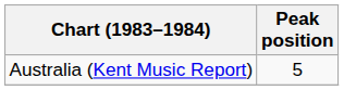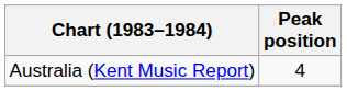Australia (Kent Music Report) | Peak position: 5 -> 4
